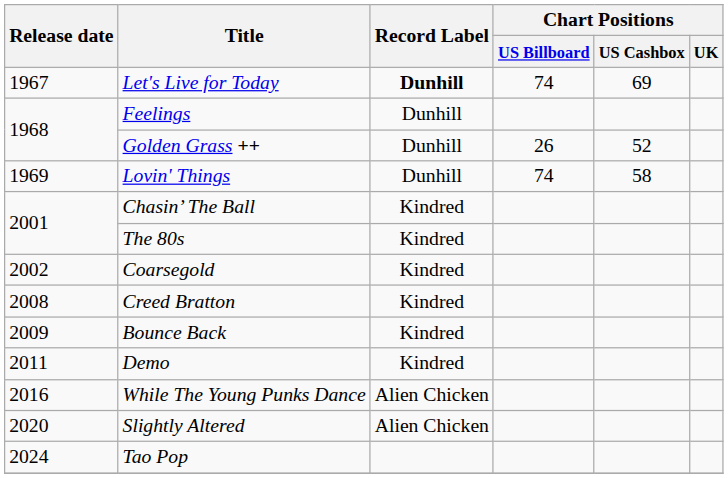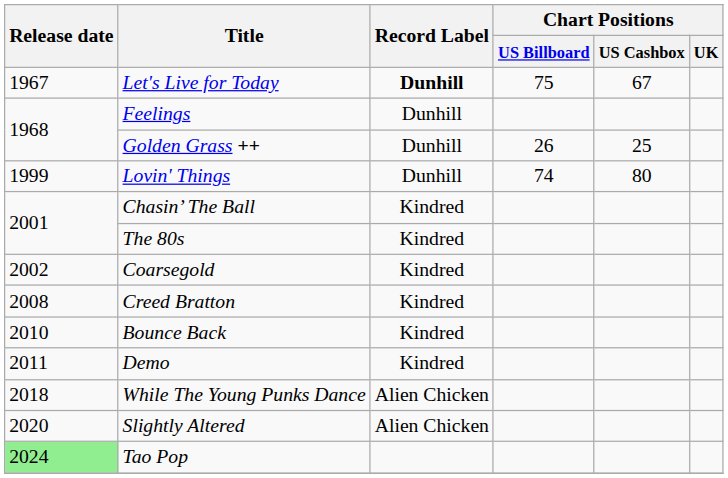Let's Live for Today | Chart Positions / US Billboard: 74 -> 75
Let's Live for Today | Chart Positions / US Cashbox: 69 -> 67
Golden Grass ++ | Chart Positions / US Cashbox: 52 -> 25
Lovin' Things | Release date: 1969 -> 1999
Lovin' Things | Chart Positions / US Cashbox: 58 -> 80
Bounce Back | Release date: 2009 -> 2010
While The Young Punks Dance | Release date: 2016 -> 2018
Tao Pop | Release date: no background -> lightgreen background
